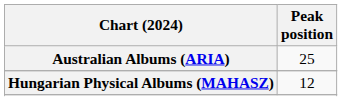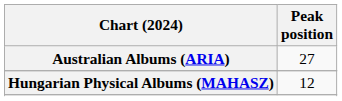Australian Albums (ARIA) | Peak position: 25 -> 27
